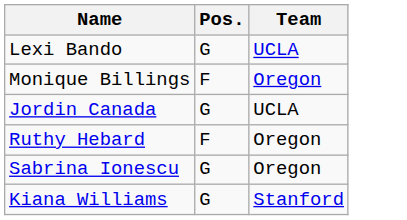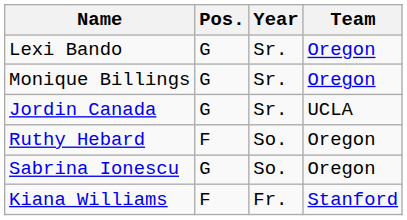+ column: Year | Sr. | Sr. | Sr. | So. | So. | Fr.
Lexi Bando | Team: UCLA -> Oregon
Monique Billings | Pos.: F -> G
Kiana Williams | Pos.: G -> F
